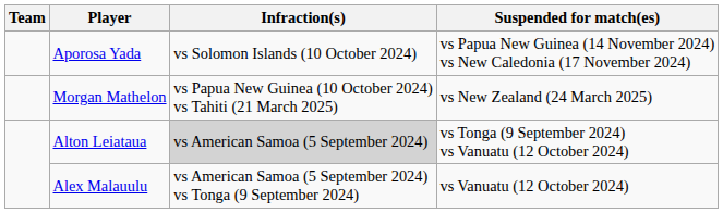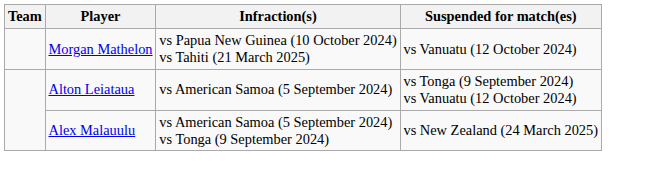- row: Aporosa Yada | vs Solomon Islands (10 October 2024) | vs Papua New Guinea (14 November 2024) vs New Caledonia (17 November 2024)
Morgan Mathelon | Suspended for match(es): vs New Zealand (24 March 2025) -> vs Vanuatu (12 October 2024)
Alton Leiataua | Infraction(s): lightgrey background -> no background
Alex Malauulu | Suspended for match(es): vs Vanuatu (12 October 2024) -> vs New Zealand (24 March 2025)
